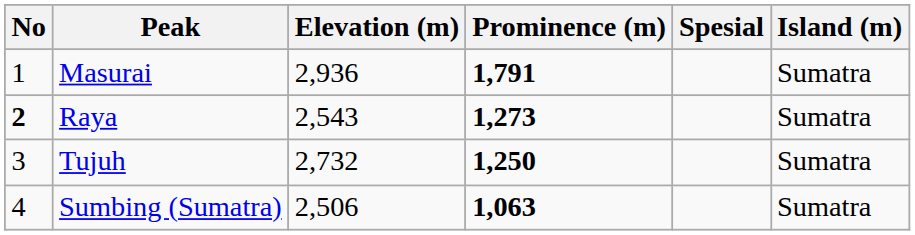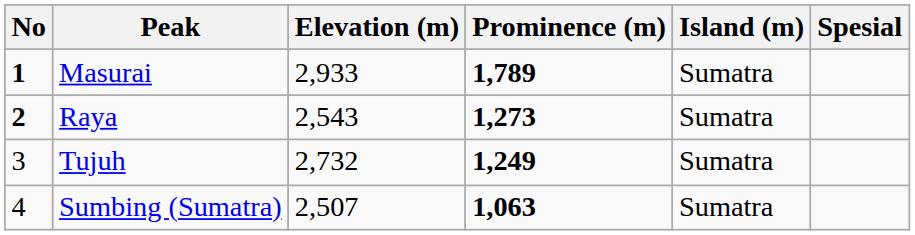columns swapped: Island (m) <-> Spesial
Masurai | No: normal -> bold
Masurai | Elevation (m): 2,936 -> 2,933
Masurai | Prominence (m): 1,791 -> 1,789
Tujuh | Prominence (m): 1,250 -> 1,249
Sumbing (Sumatra) | Elevation (m): 2,506 -> 2,507
